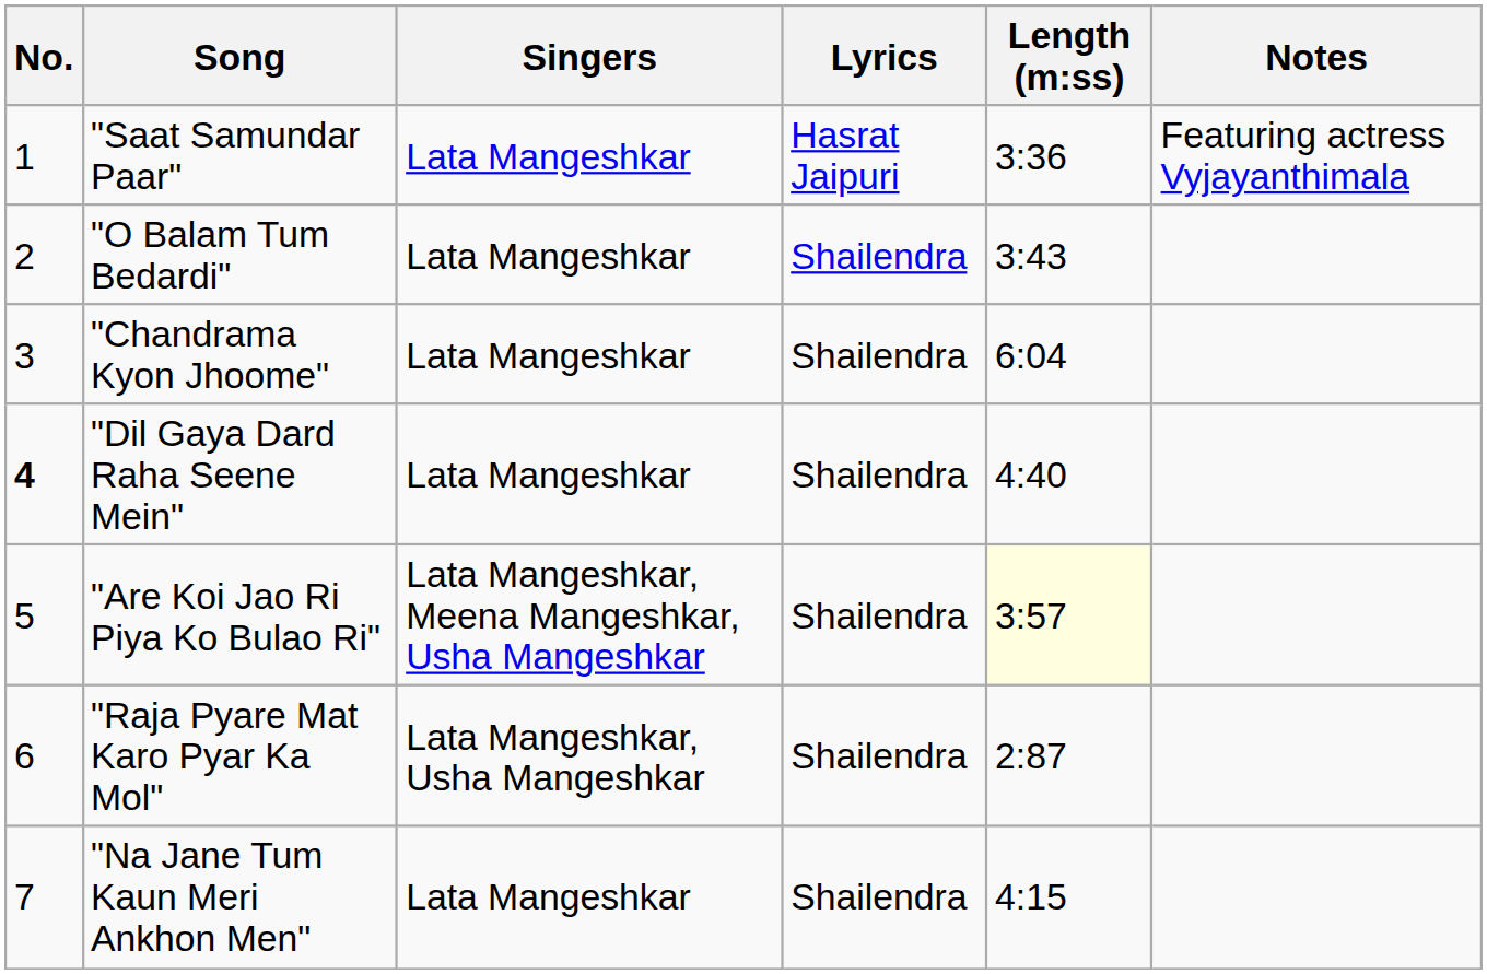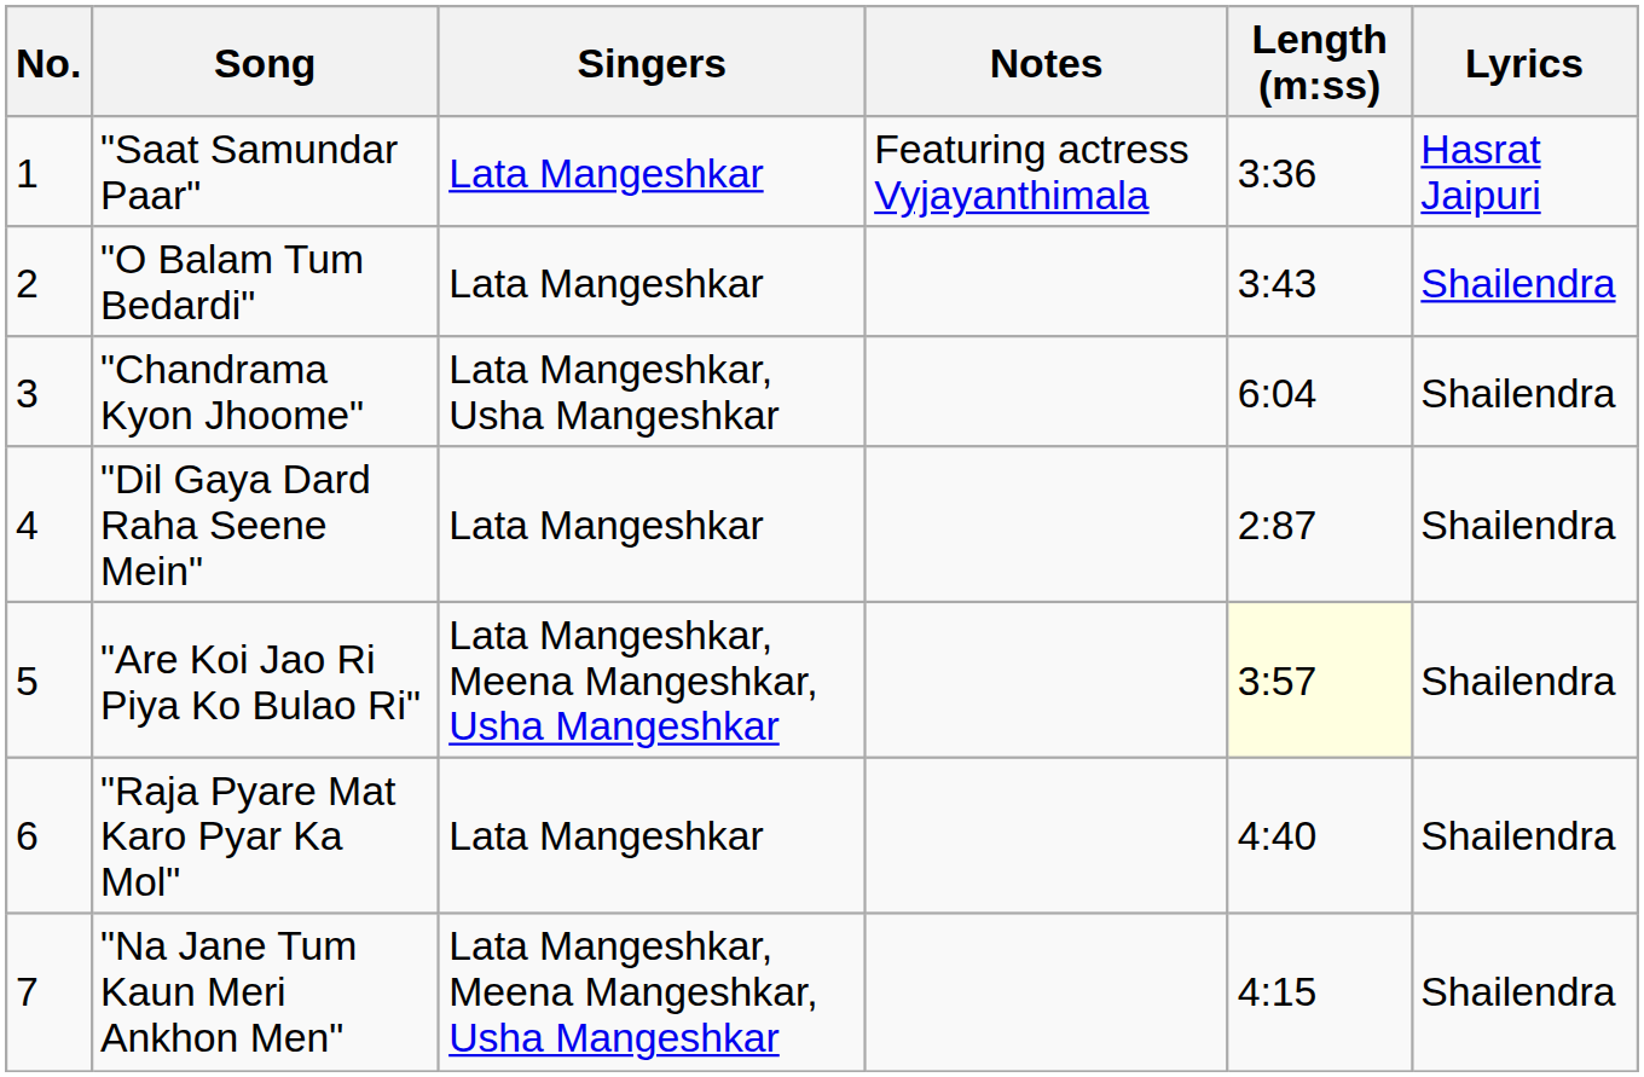columns swapped: Lyrics <-> Notes
"Chandrama Kyon Jhoome" | Singers: Lata Mangeshkar -> Lata Mangeshkar, Usha Mangeshkar
"Dil Gaya Dard Raha Seene Mein" | No.: bold -> normal
"Dil Gaya Dard Raha Seene Mein" | Length (m:ss): 4:40 -> 2:87
"Raja Pyare Mat Karo Pyar Ka Mol" | Singers: Lata Mangeshkar, Usha Mangeshkar -> Lata Mangeshkar
"Raja Pyare Mat Karo Pyar Ka Mol" | Length (m:ss): 2:87 -> 4:40
"Na Jane Tum Kaun Meri Ankhon Men" | Singers: Lata Mangeshkar -> Lata Mangeshkar, Meena Mangeshkar, Usha Mangeshkar
